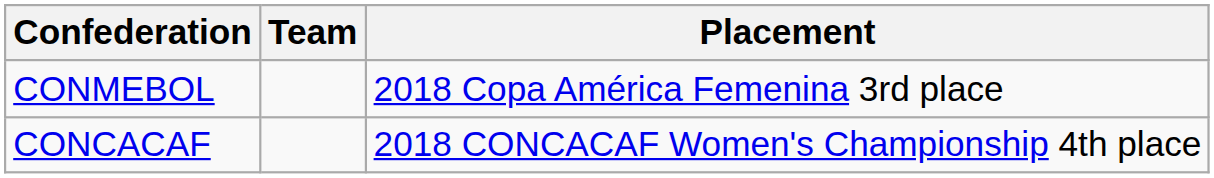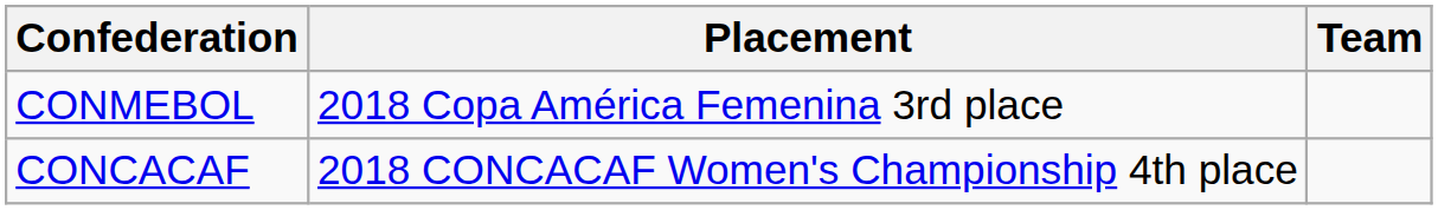columns swapped: Placement <-> Team
